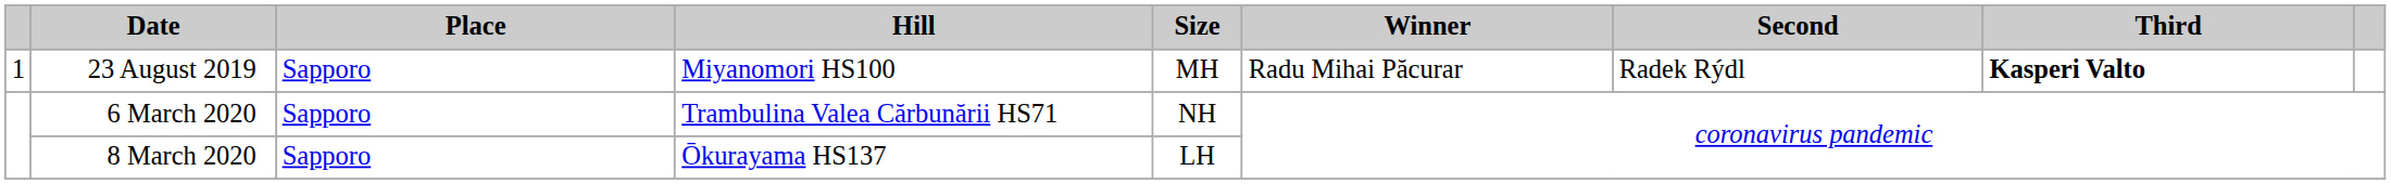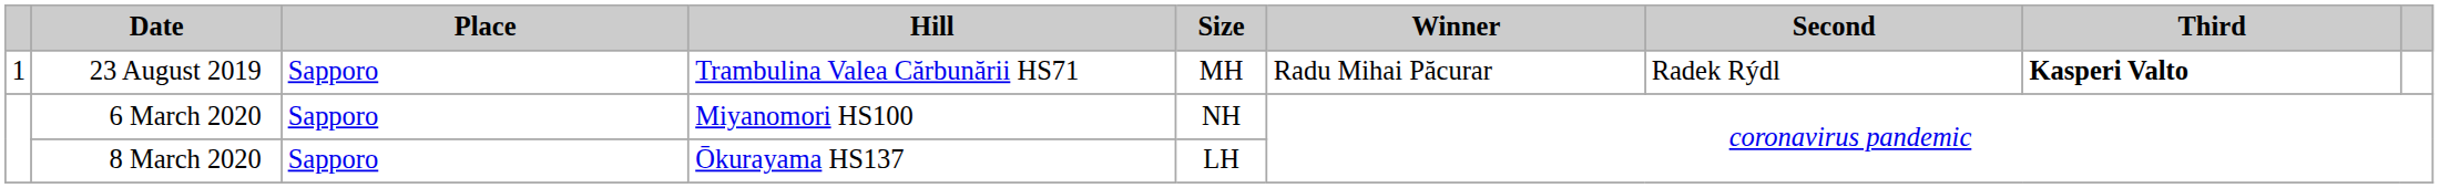23 August 2019 | Hill: Miyanomori HS100 -> Trambulina Valea Cărbunării HS71
6 March 2020 | Hill: Trambulina Valea Cărbunării HS71 -> Miyanomori HS100
